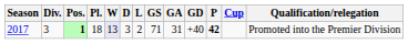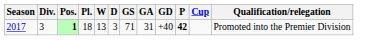- column: L | 2
2017 | W: lavender background -> no background
